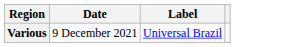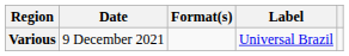+ column: Format(s)
